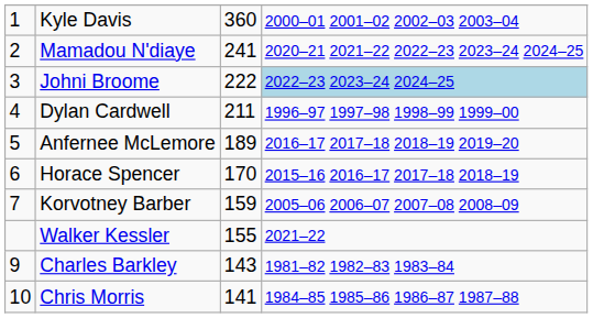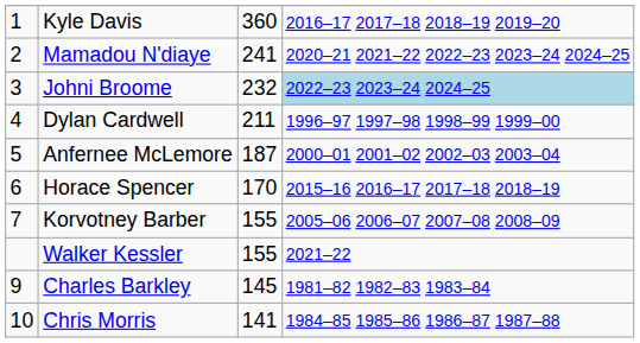Kyle Davis | column 4: 2000–01 2001–02 2002–03 2003–04 -> 2016–17 2017–18 2018–19 2019–20
Johni Broome | column 3: 222 -> 232
Anfernee McLemore | column 3: 189 -> 187
Anfernee McLemore | column 4: 2016–17 2017–18 2018–19 2019–20 -> 2000–01 2001–02 2002–03 2003–04
Korvotney Barber | column 3: 159 -> 155
Charles Barkley | column 3: 143 -> 145
